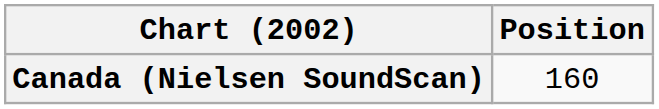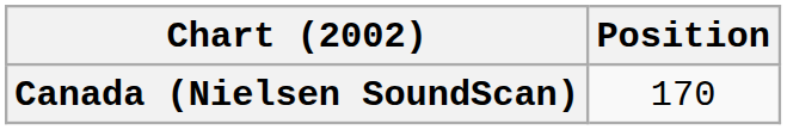Canada (Nielsen SoundScan) | Position: 160 -> 170
